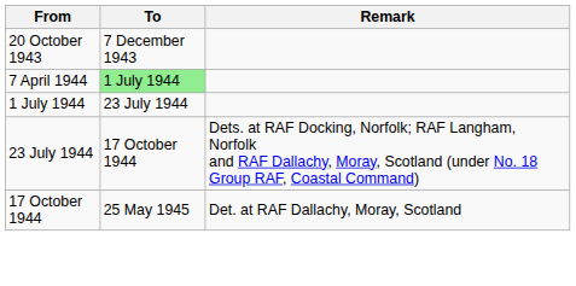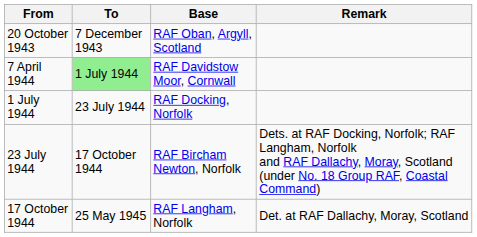+ column: Base | RAF Oban, Argyll, Scotland | RAF Davidstow Moor, Cornwall | RAF Docking, Norfolk | RAF Bircham Newton, Norfolk | RAF Langham, Norfolk
